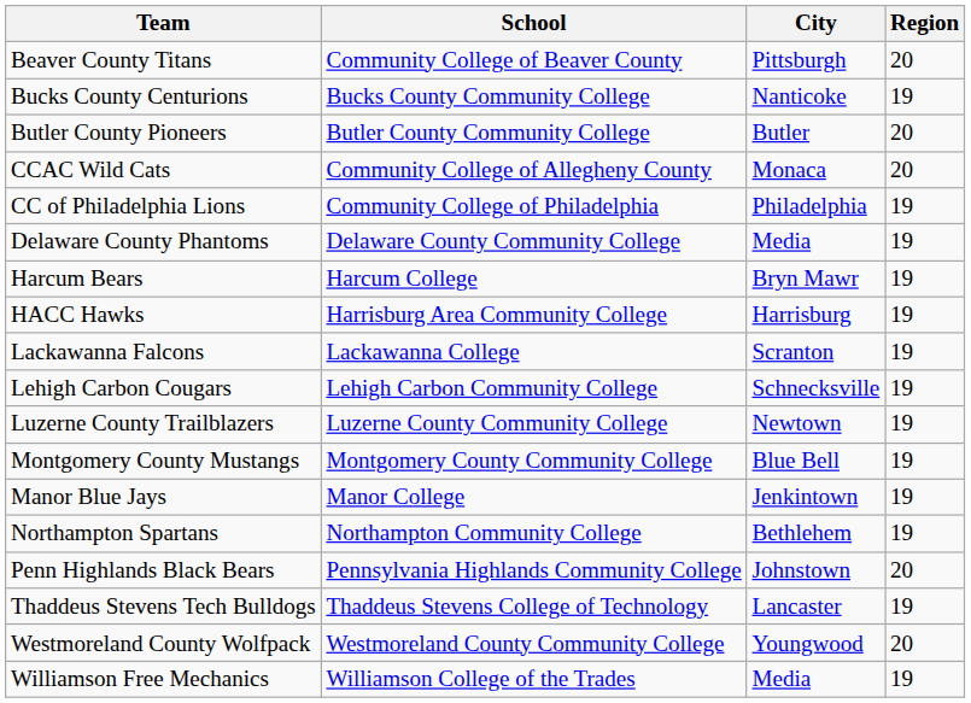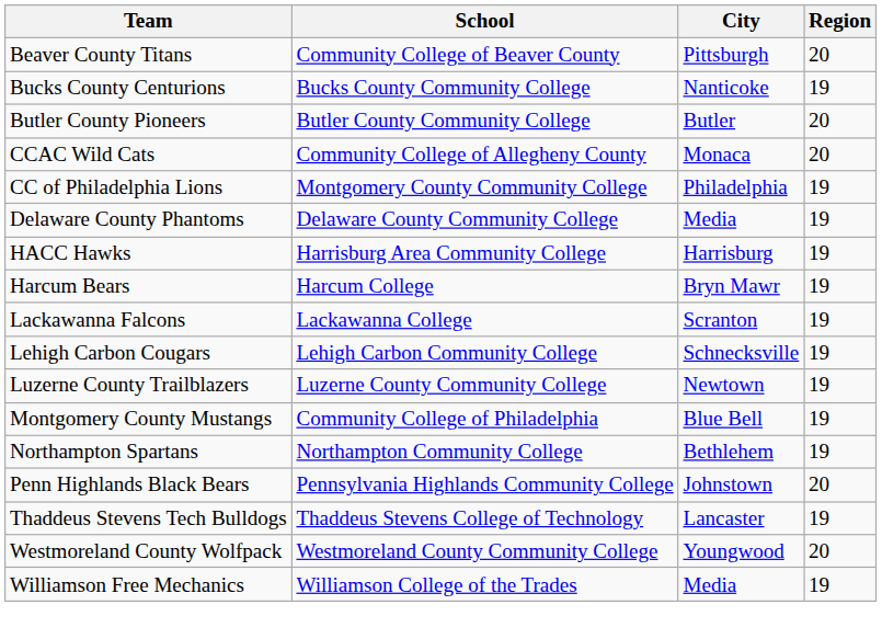CC of Philadelphia Lions | School: Community College of Philadelphia -> Montgomery County Community College
rows swapped: Harcum Bears <-> HACC Hawks
Montgomery County Mustangs | School: Montgomery County Community College -> Community College of Philadelphia
- row: Manor Blue Jays | Manor College | Jenkintown | 19
